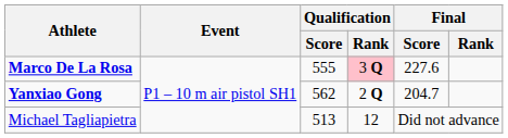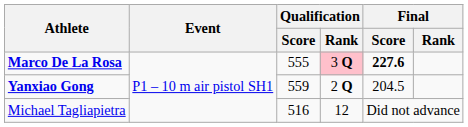Marco De La Rosa | Final / Score: normal -> bold
Yanxiao Gong | Qualification / Score: 562 -> 559
Yanxiao Gong | Final / Score: 204.7 -> 204.5
Michael Tagliapietra | Qualification / Score: 513 -> 516
